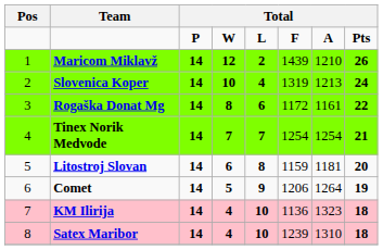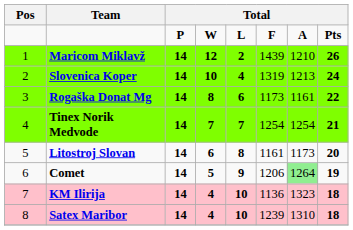Rogaška Donat Mg | column 6: 1172 -> 1173
Litostroj Slovan | column 6: 1159 -> 1161
Litostroj Slovan | column 7: 1181 -> 1173
Comet | column 7: no background -> lightgreen background
